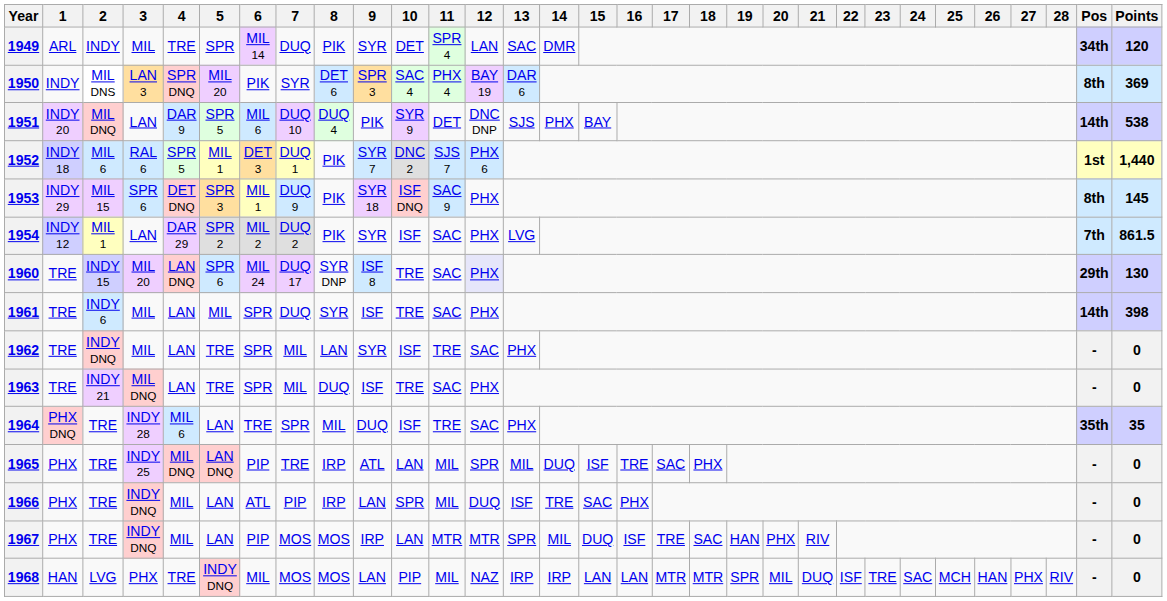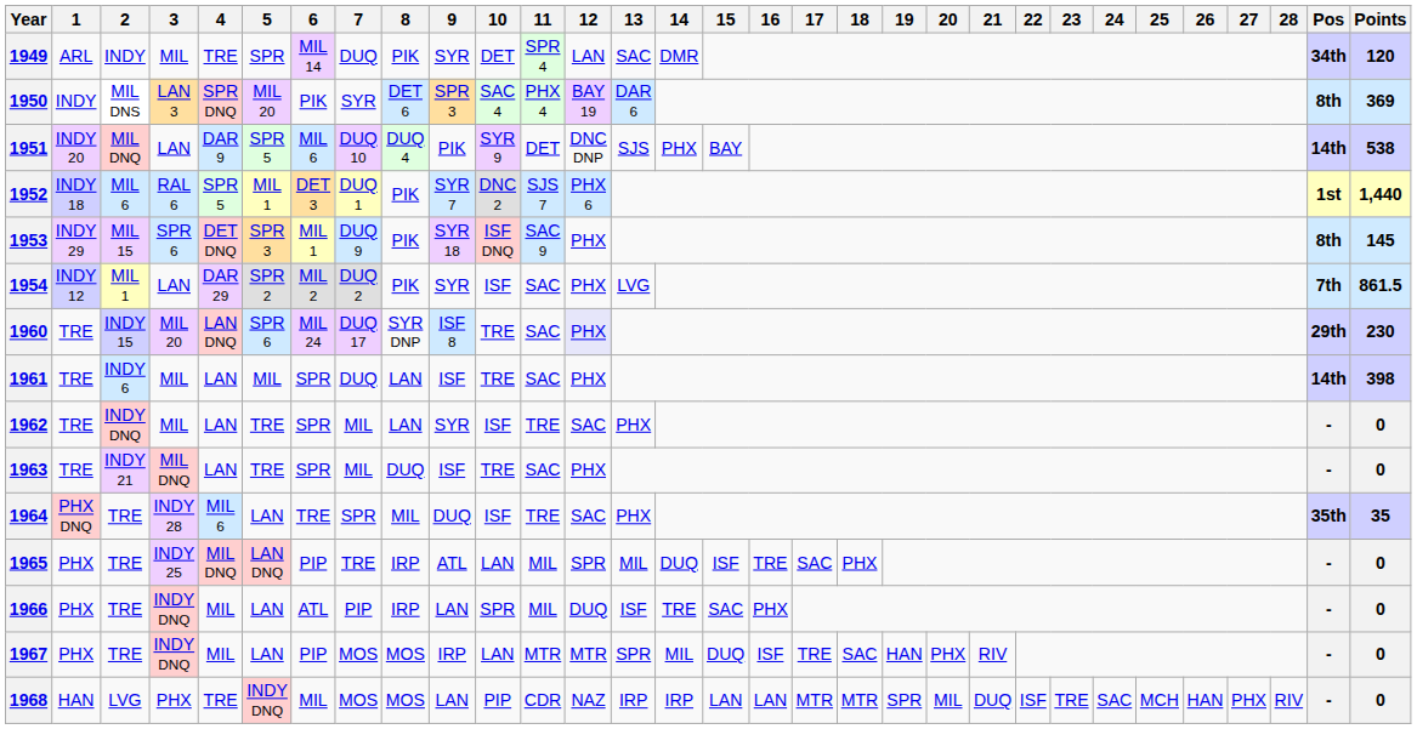1960 | Points: 130 -> 230
1961 | 8: SYR -> LAN
1968 | 11: MIL -> CDR
